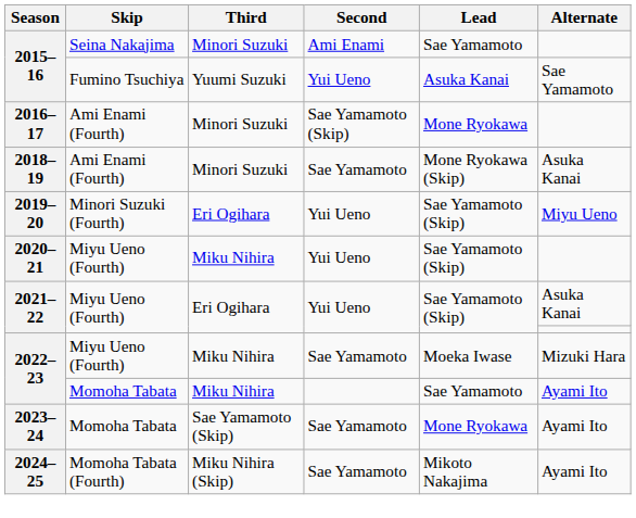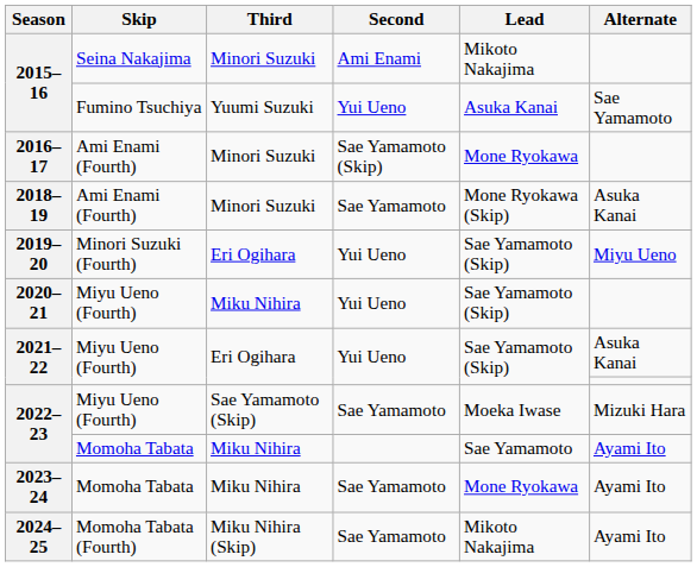2015–16 / Seina Nakajima | Lead: Sae Yamamoto -> Mikoto Nakajima
2022–23 / Miyu Ueno (Fourth) | Third: Miku Nihira -> Sae Yamamoto (Skip)
2023–24 | Third: Sae Yamamoto (Skip) -> Miku Nihira
